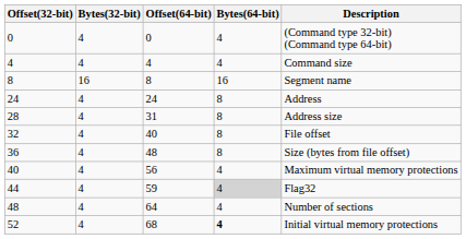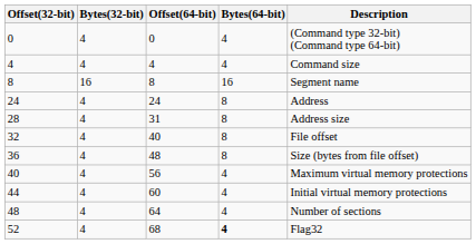44 | Offset(64-bit): 59 -> 60
44 | Bytes(64-bit): lightgrey background -> no background
44 | Description: Flag32 -> Initial virtual memory protections
52 | Description: Initial virtual memory protections -> Flag32
